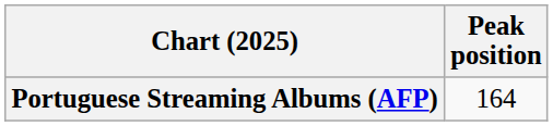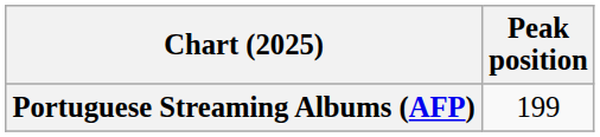Portuguese Streaming Albums (AFP) | Peak position: 164 -> 199
